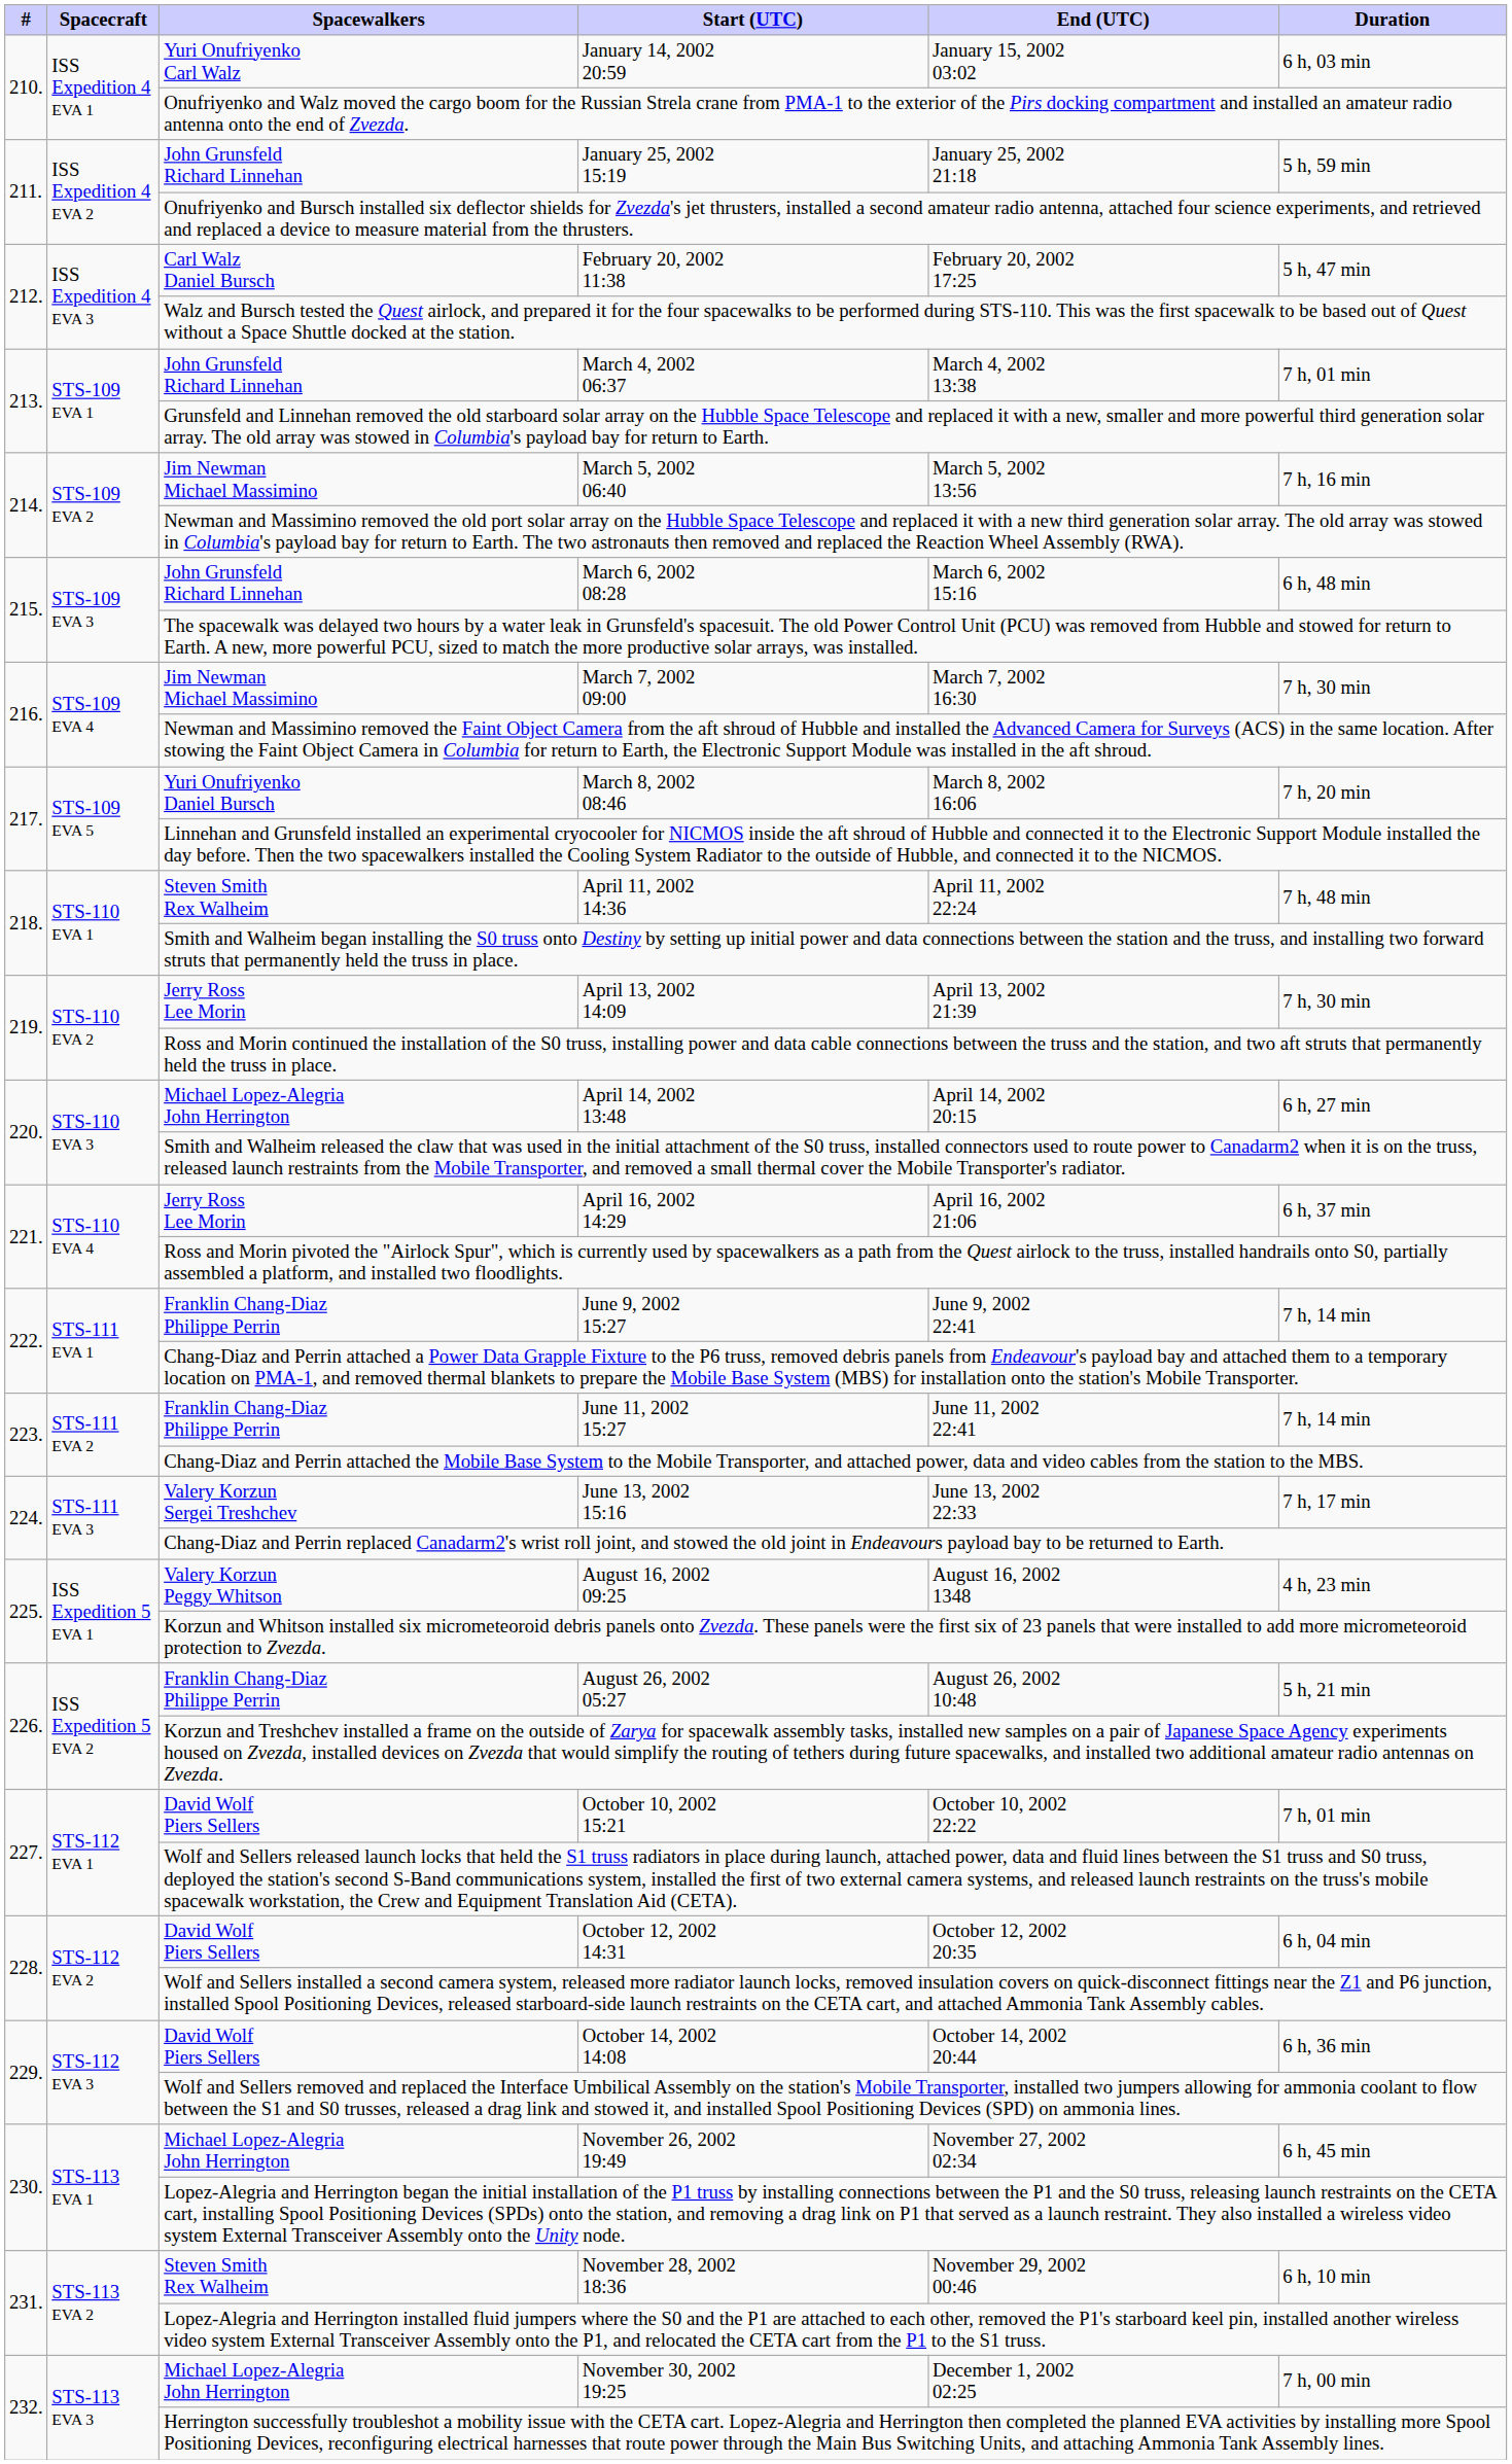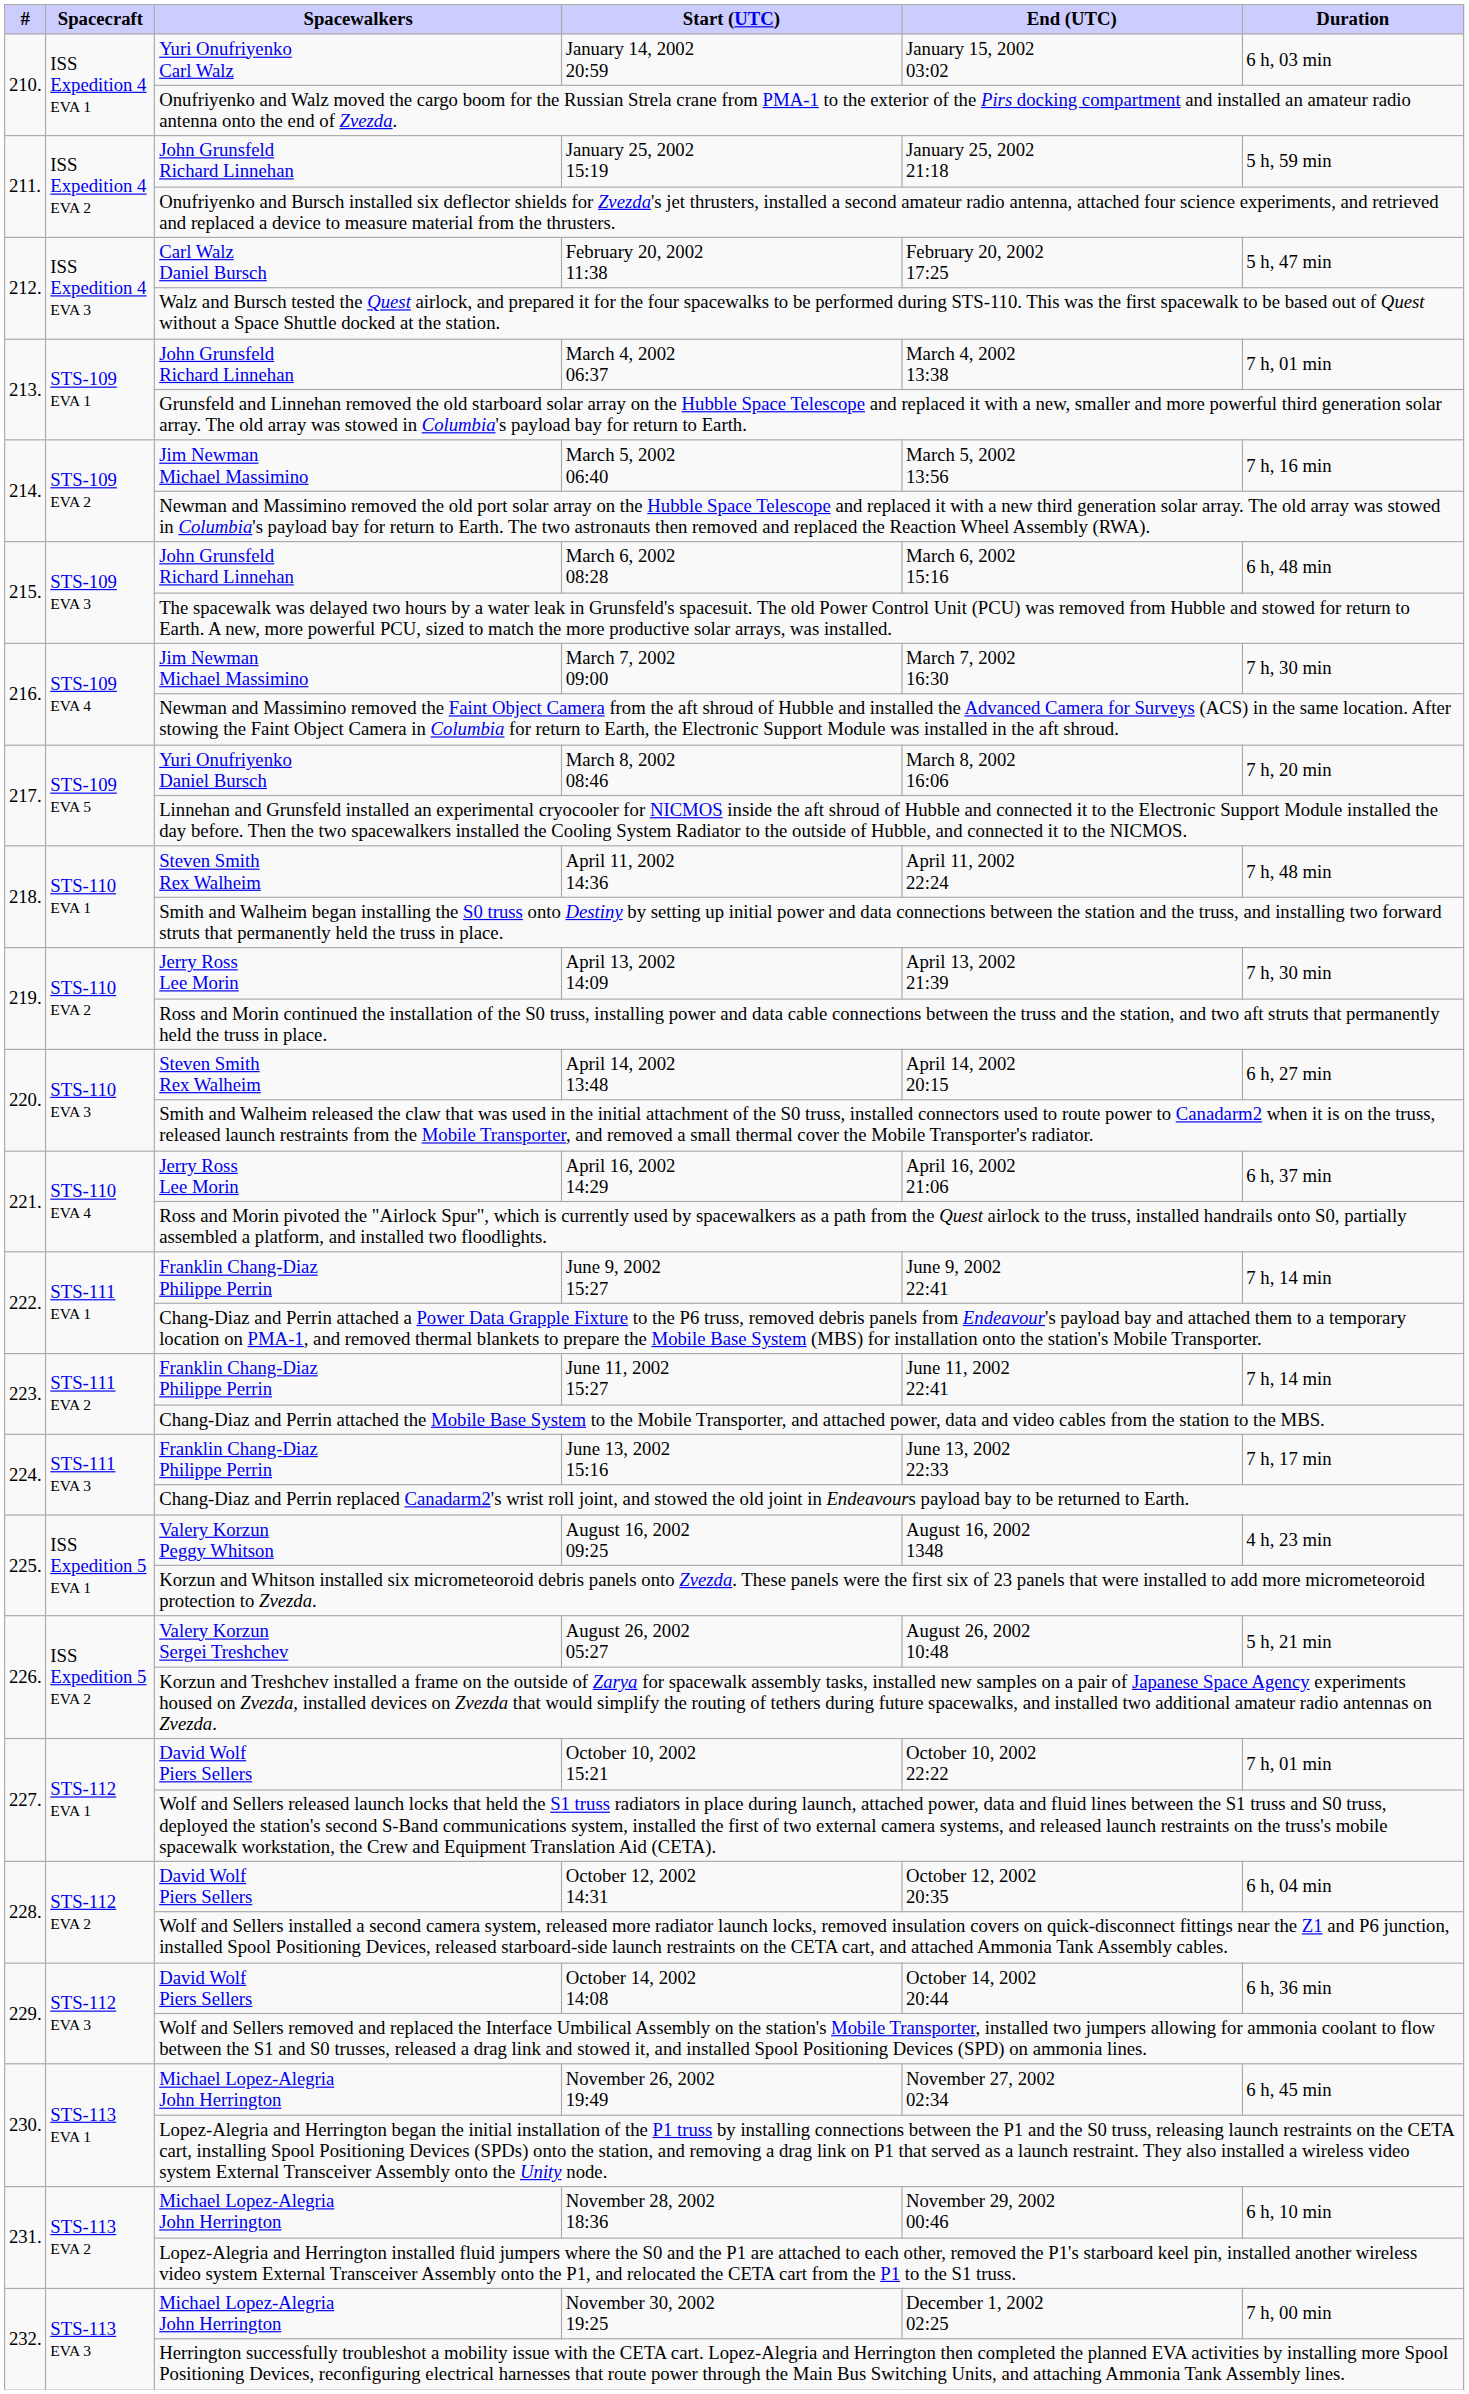April 14, 2002 13:48 | Spacewalkers: Michael Lopez-Alegria John Herrington -> Steven Smith Rex Walheim
June 13, 2002 15:16 | Spacewalkers: Valery Korzun Sergei Treshchev -> Franklin Chang-Diaz Philippe Perrin
August 26, 2002 05:27 | Spacewalkers: Franklin Chang-Diaz Philippe Perrin -> Valery Korzun Sergei Treshchev
November 28, 2002 18:36 | Spacewalkers: Steven Smith Rex Walheim -> Michael Lopez-Alegria John Herrington
